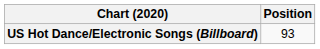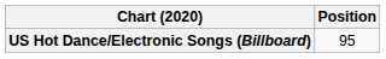US Hot Dance/Electronic Songs (Billboard) | Position: 93 -> 95
